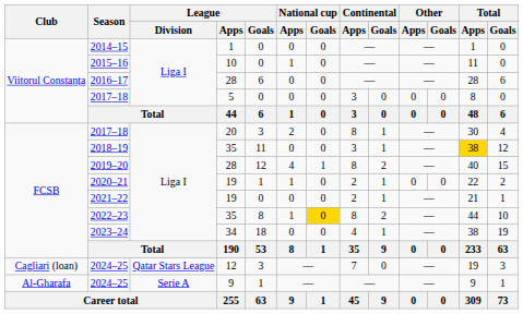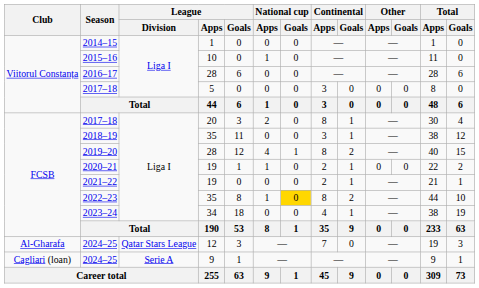2018–19 | Total / Apps: gold background -> no background
2024–25 / 12 | Club: Cagliari (loan) -> Al-Gharafa
2024–25 / 9 | Club: Al-Gharafa -> Cagliari (loan)
